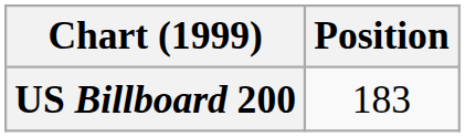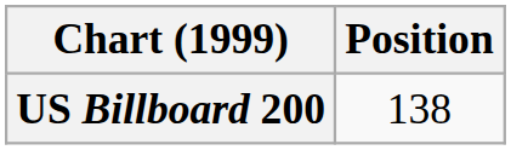US Billboard 200 | Position: 183 -> 138
